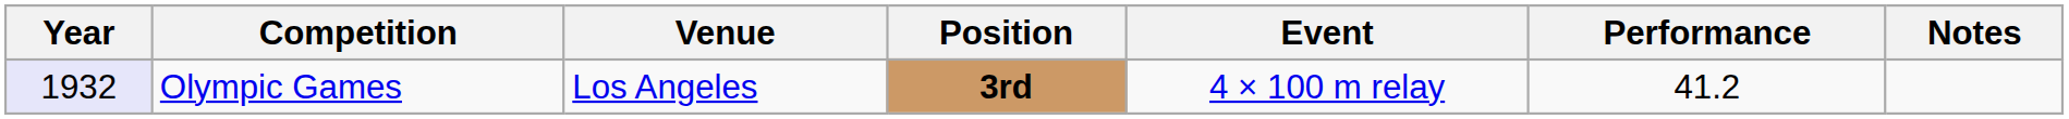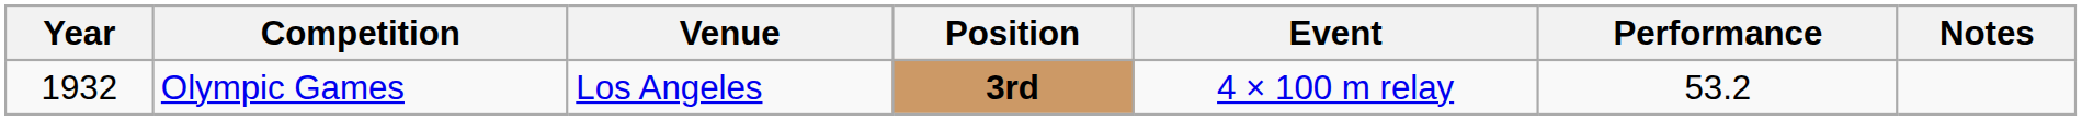Olympic Games | Year: lavender background -> no background
Olympic Games | Performance: 41.2 -> 53.2
